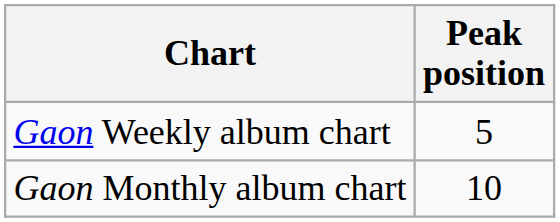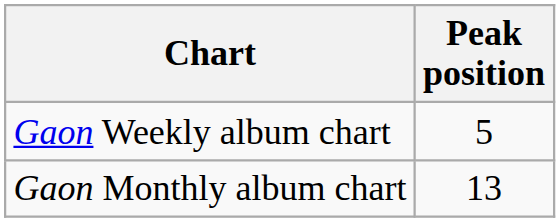Gaon Monthly album chart | Peak position: 10 -> 13
